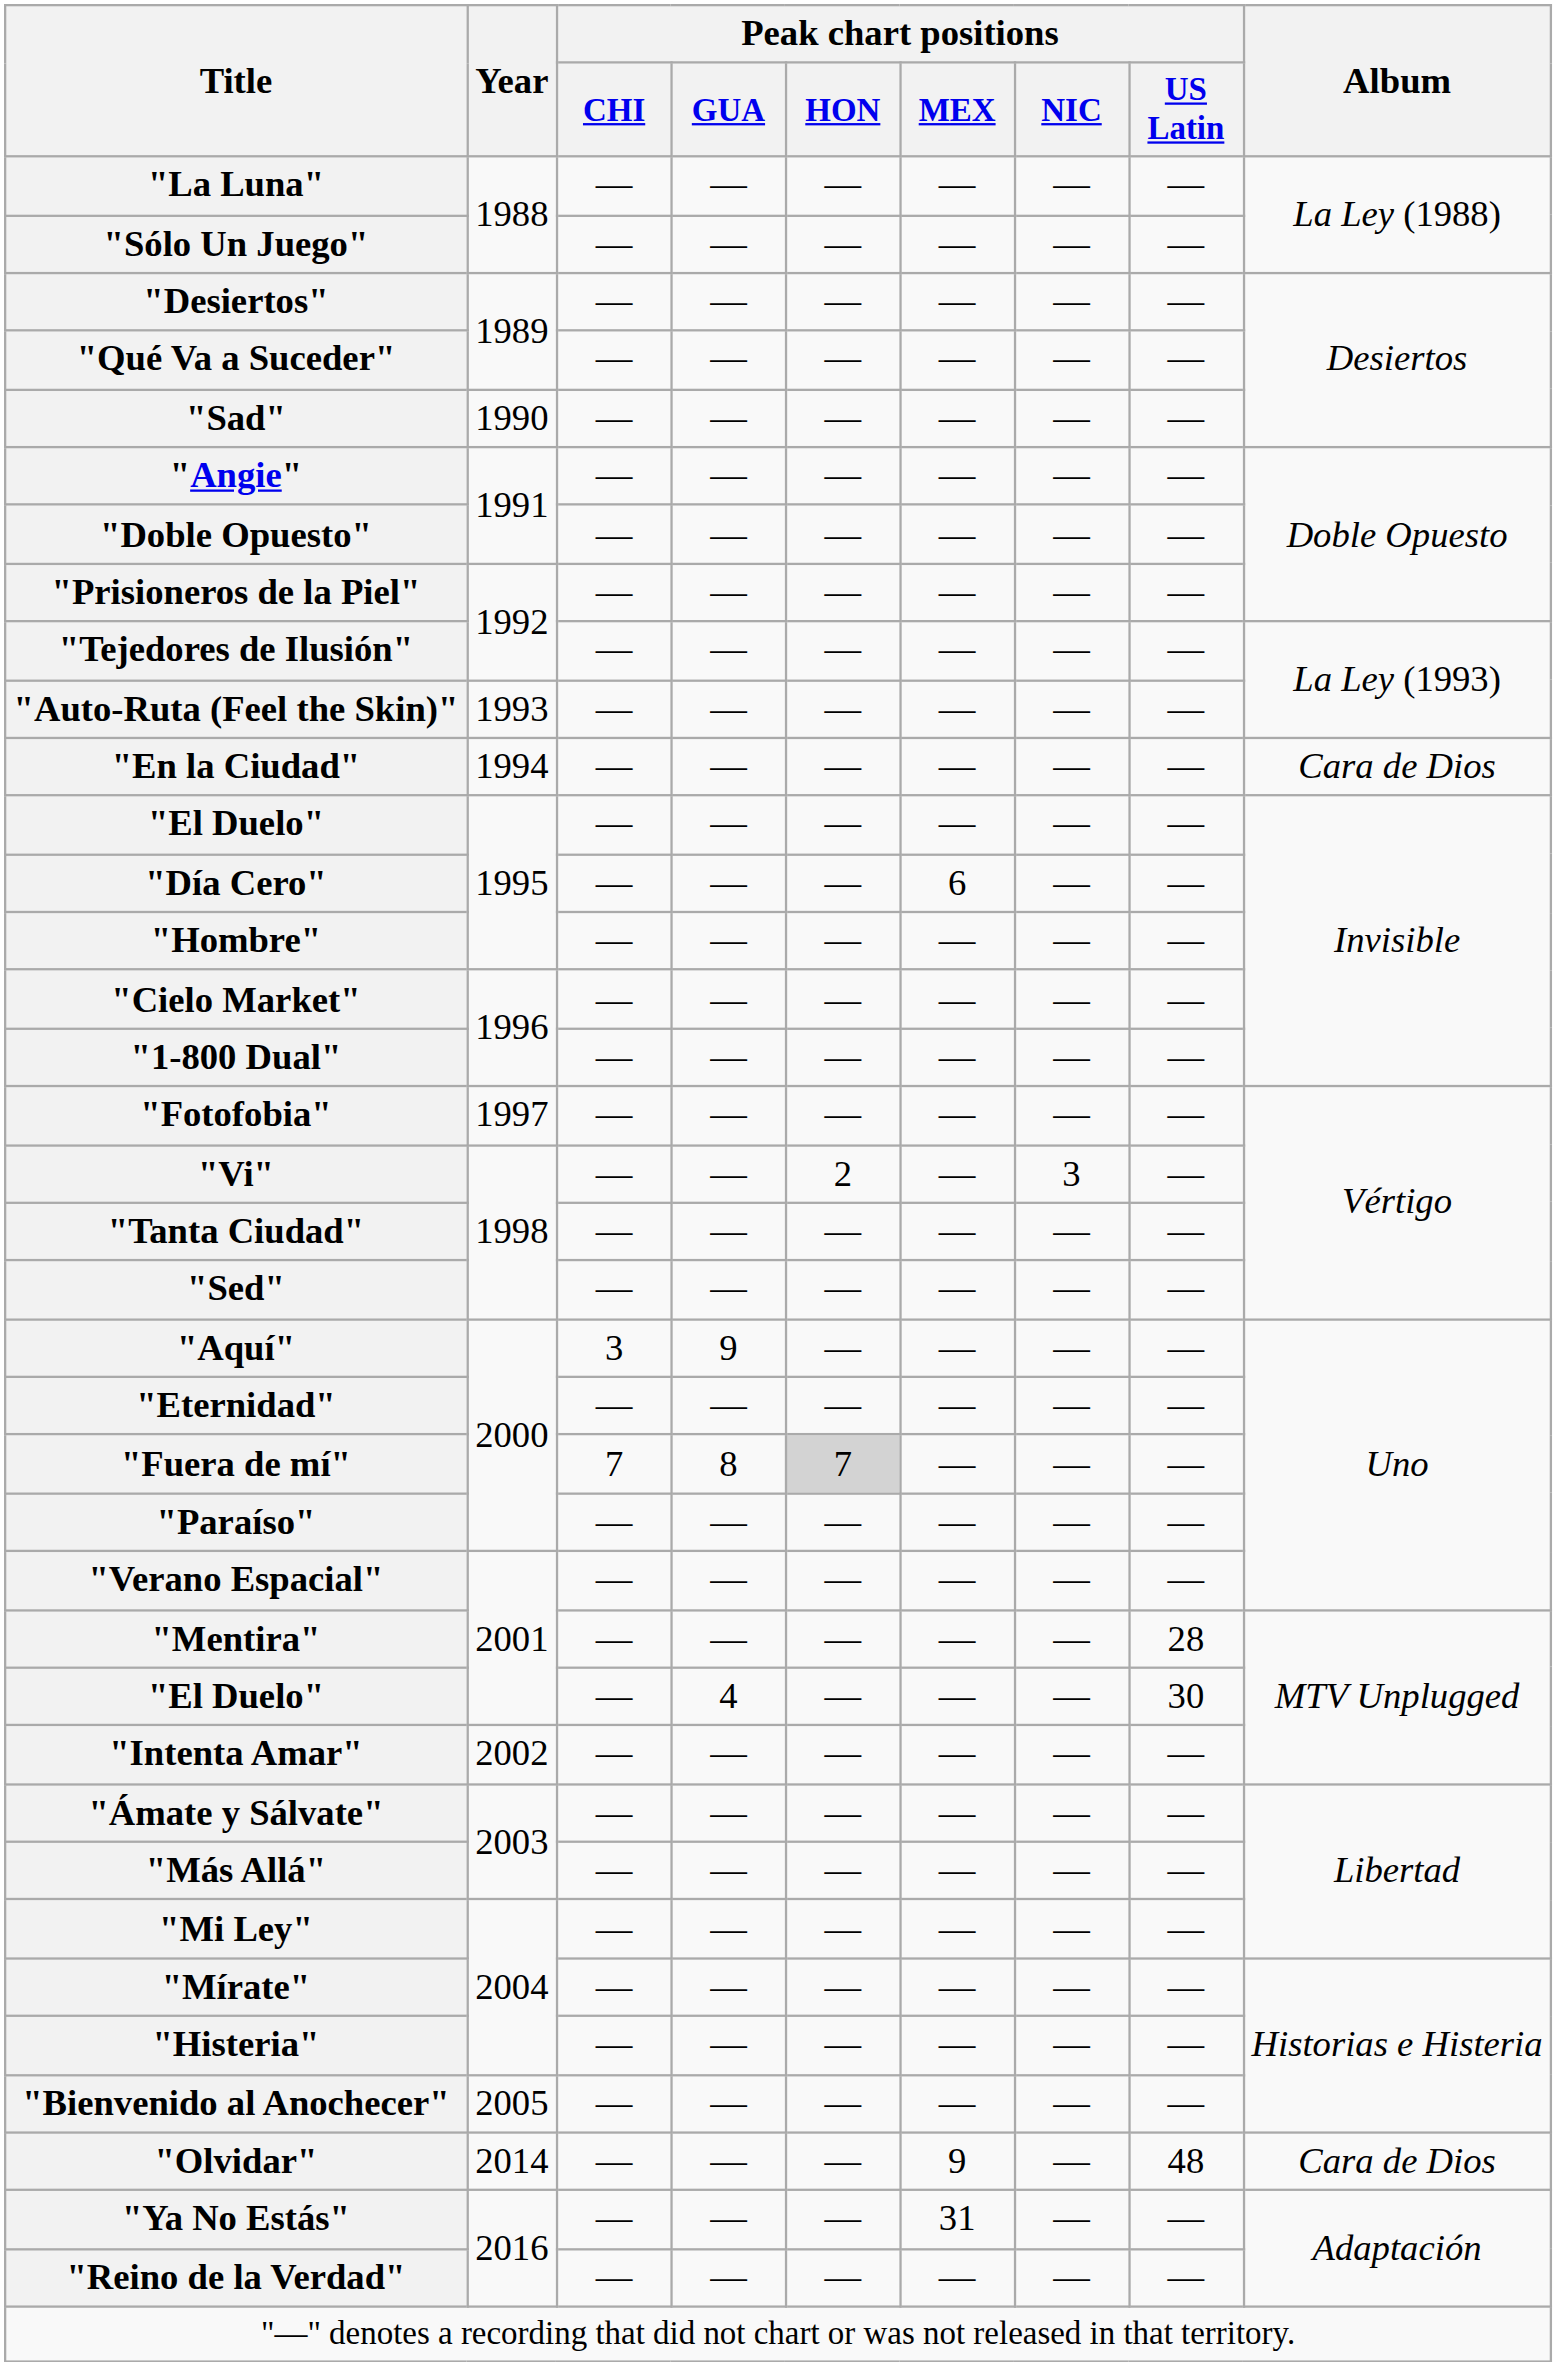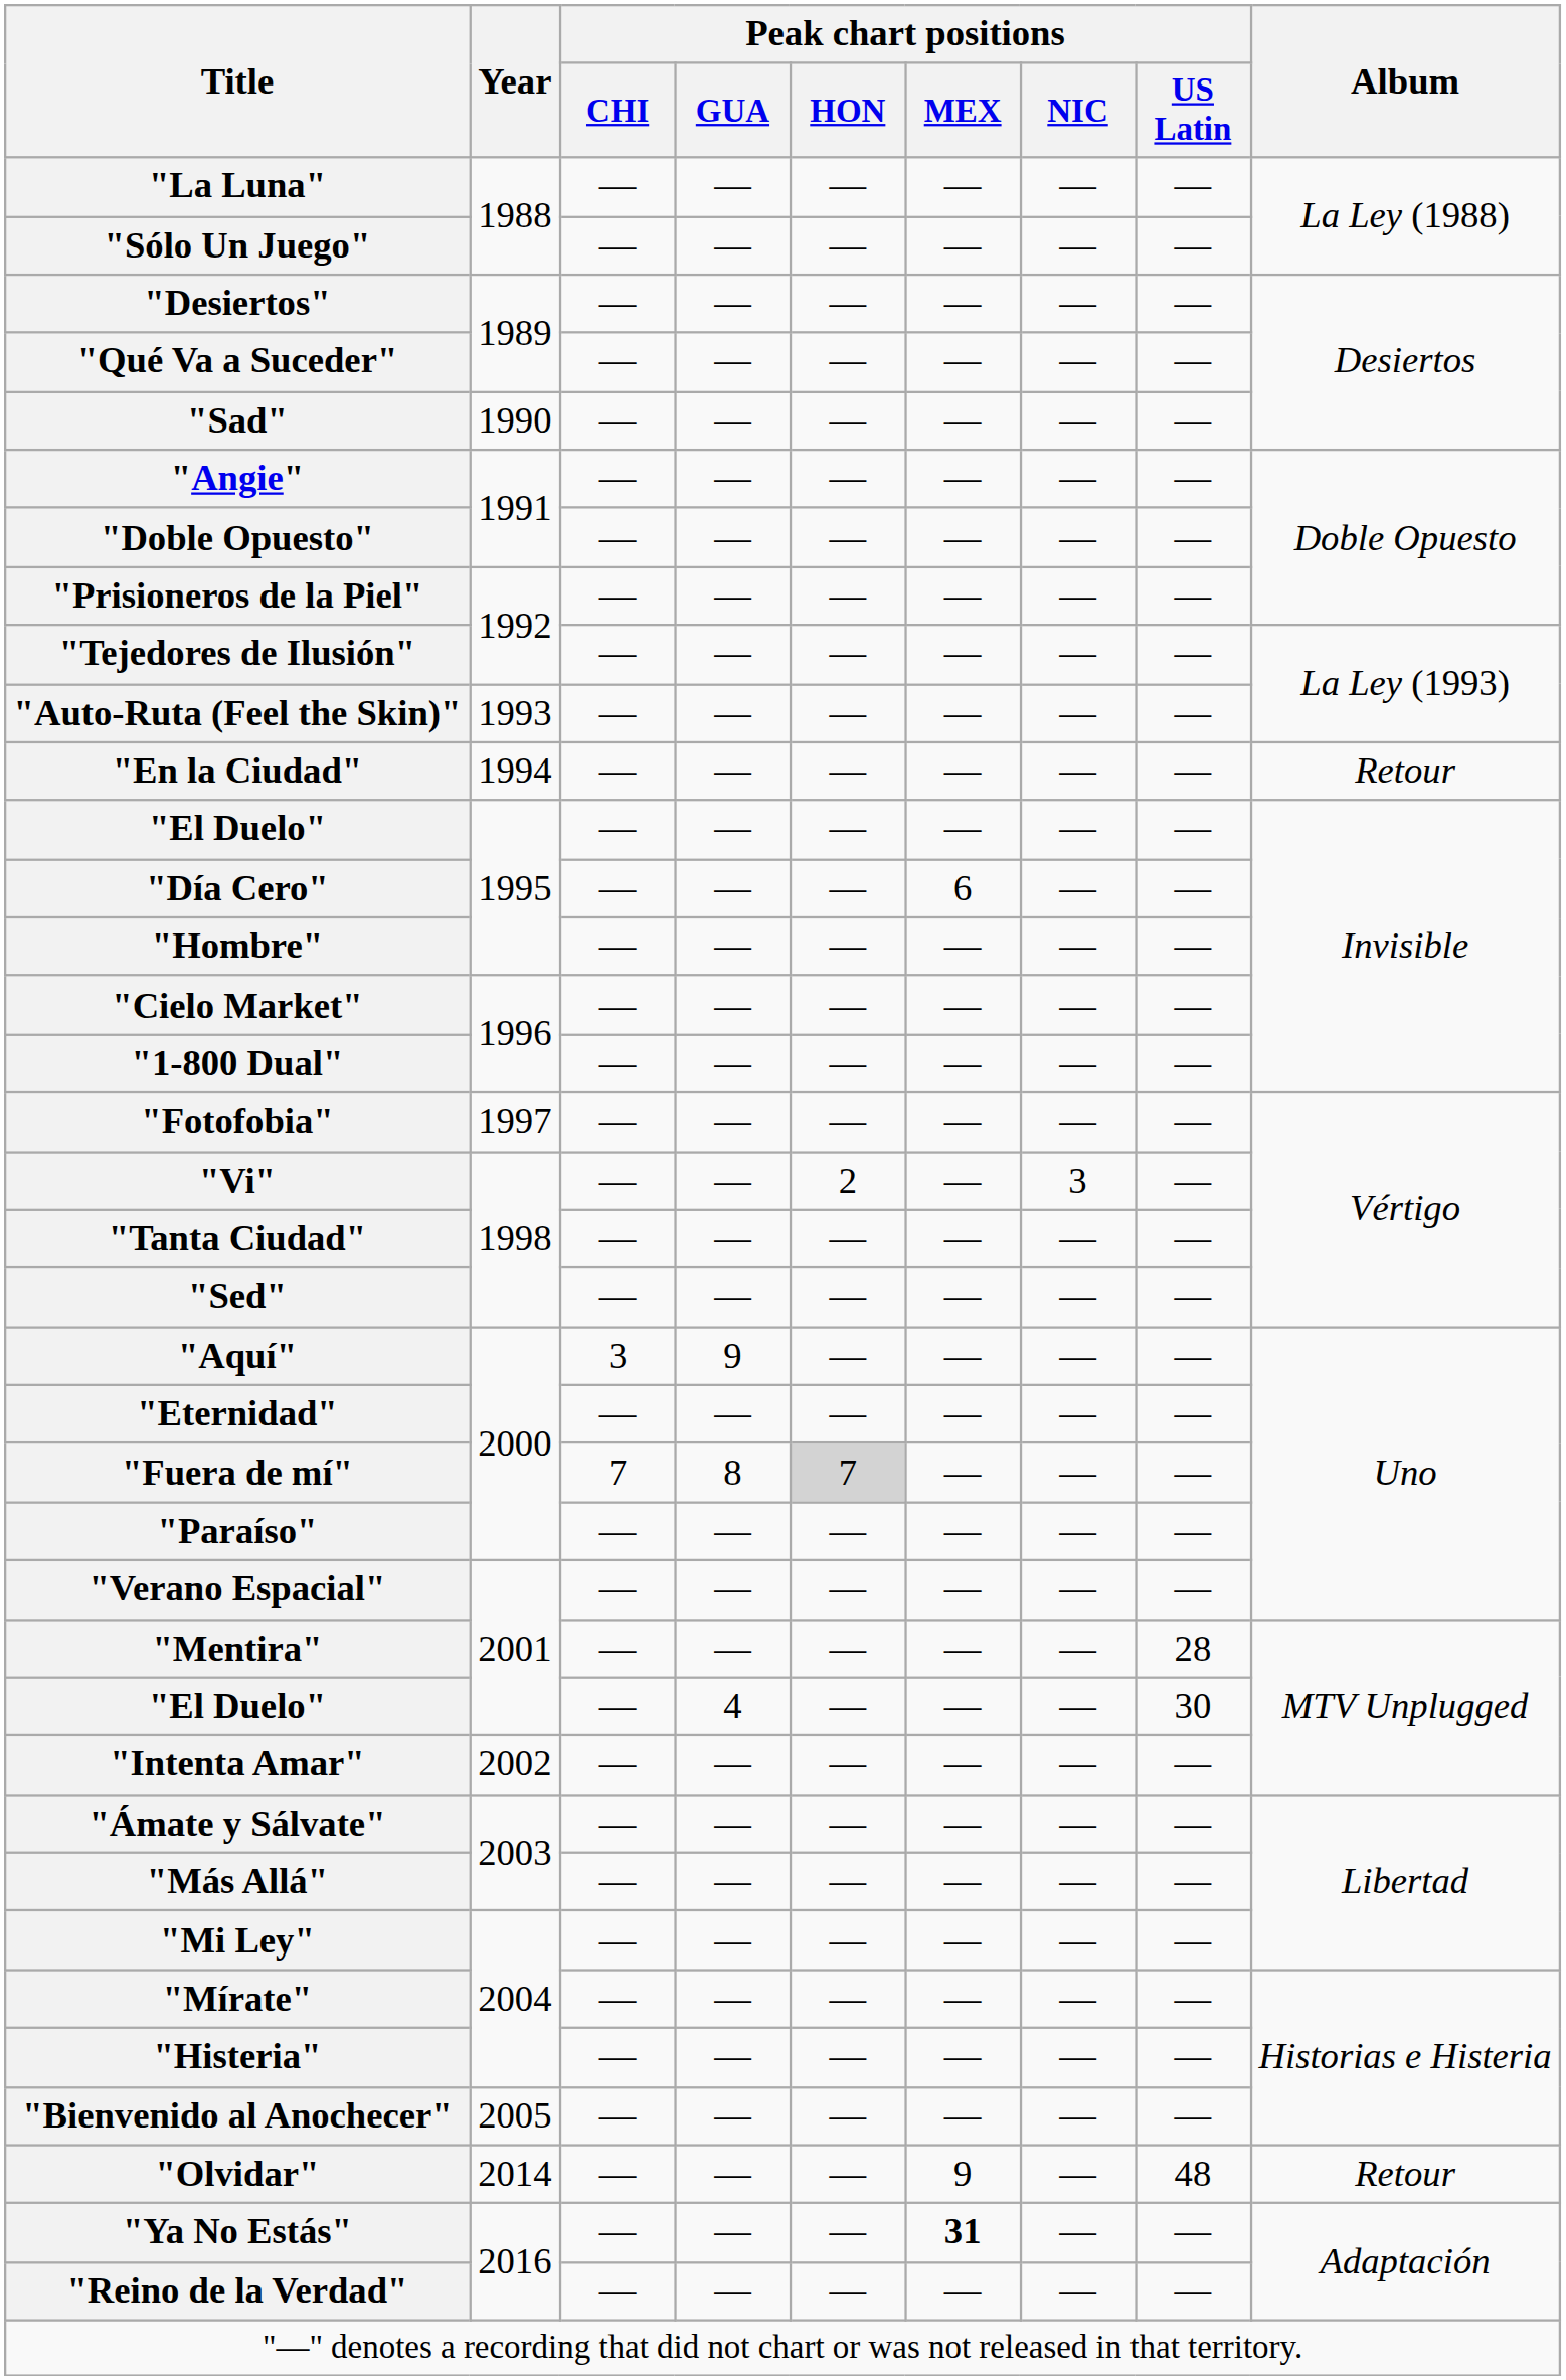"En la Ciudad" | Album: Cara de Dios -> Retour
"Olvidar" | Album: Cara de Dios -> Retour
"Ya No Estás" | Peak chart positions / MEX: normal -> bold
